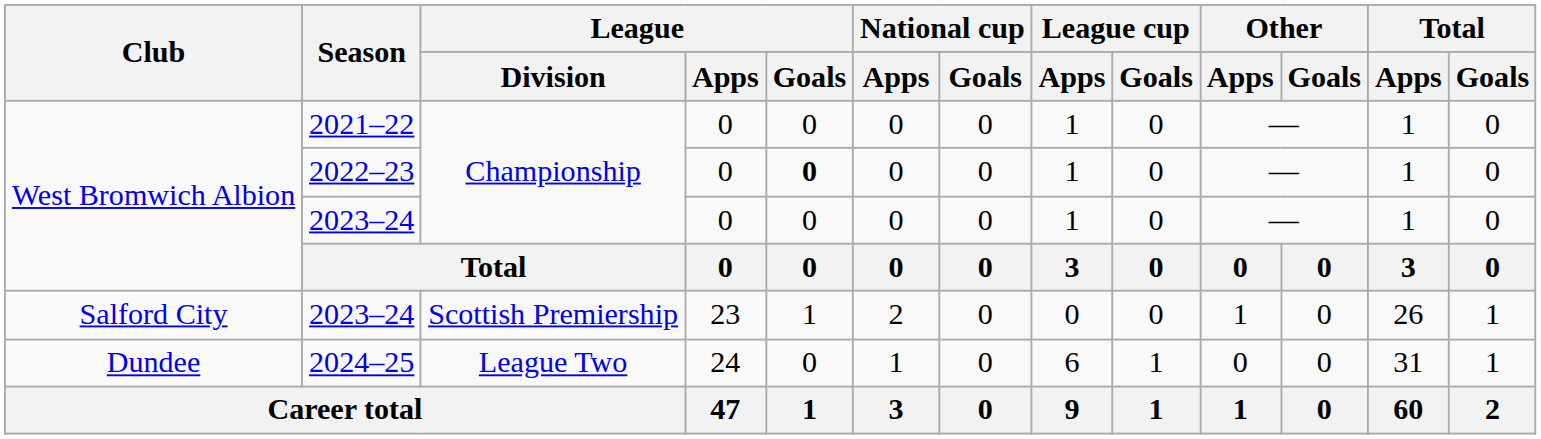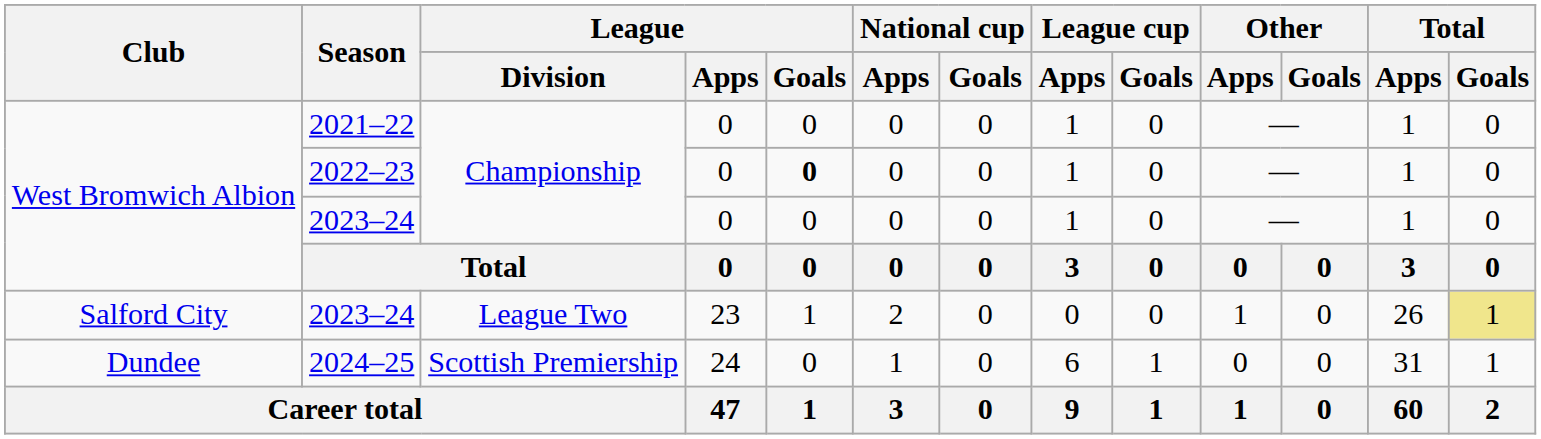Salford City / 2023–24 | League / Division: Scottish Premiership -> League Two
Salford City / 2023–24 | Total / Goals: no background -> khaki background
2024–25 | League / Division: League Two -> Scottish Premiership
